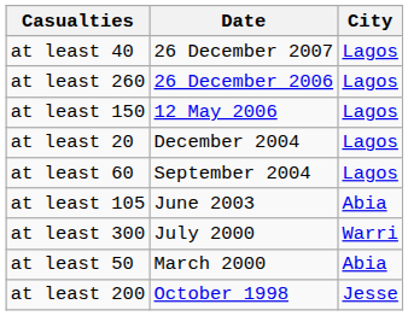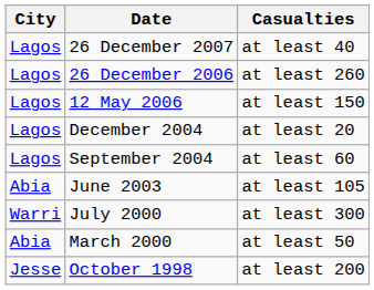columns swapped: City <-> Casualties
